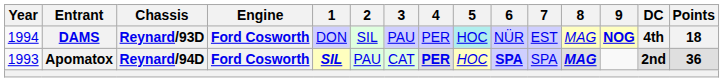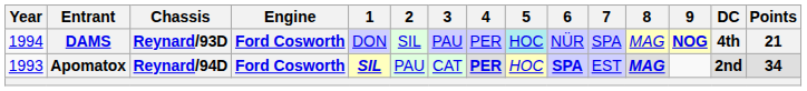DAMS | 7: EST -> SPA
DAMS | Points: 18 -> 21
Apomatox | 7: SPA -> EST
Apomatox | Points: 36 -> 34
